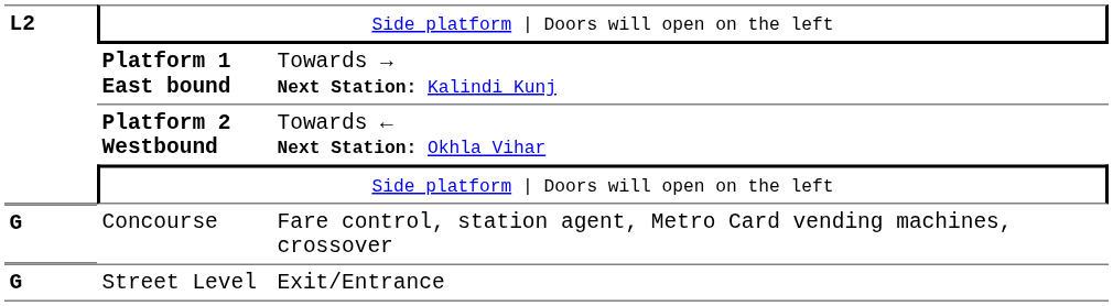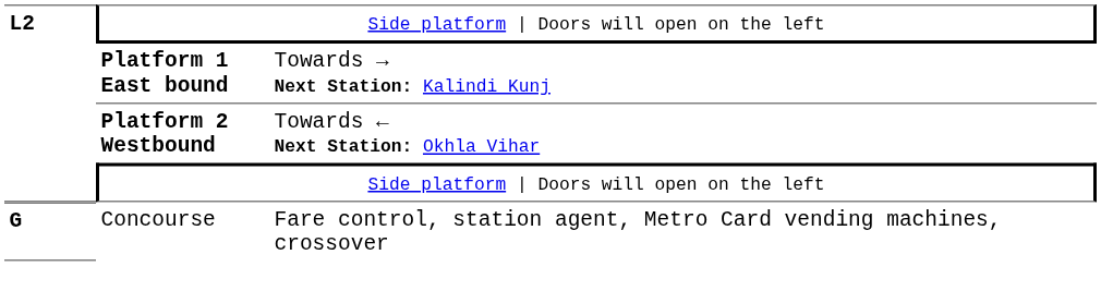- row: G | Street Level | Exit/Entrance
